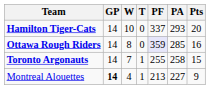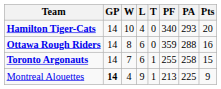+ column: L | 4 | 6 | 6 | 9
Hamilton Tiger-Cats | PF: 337 -> 340
Ottawa Rough Riders | PF: lavender background -> no background
Ottawa Rough Riders | PA: 285 -> 288
Montreal Alouettes | PA: 227 -> 225
